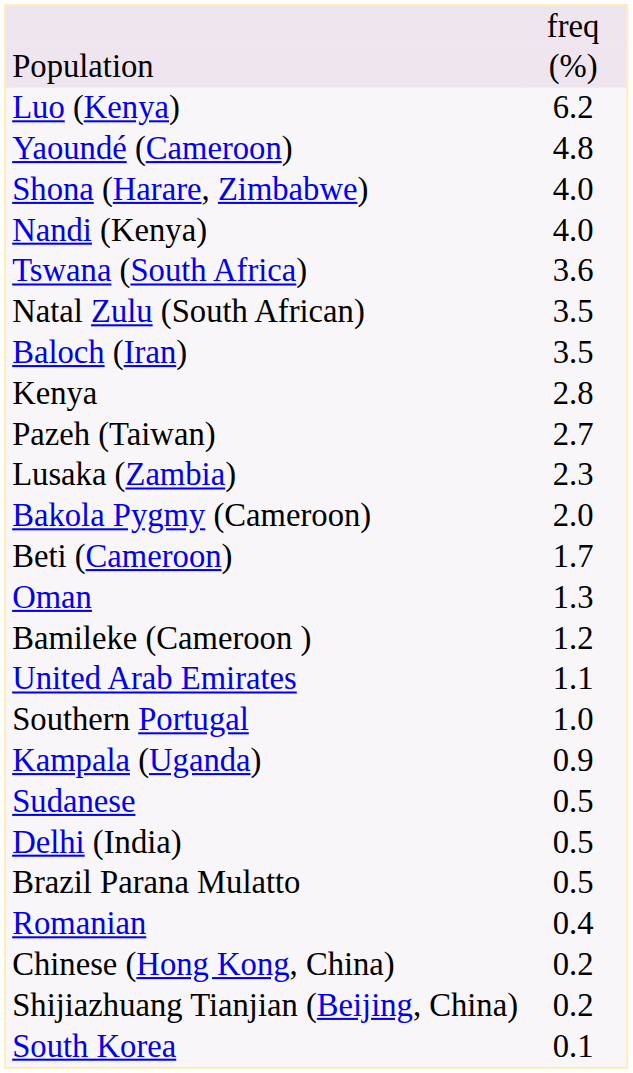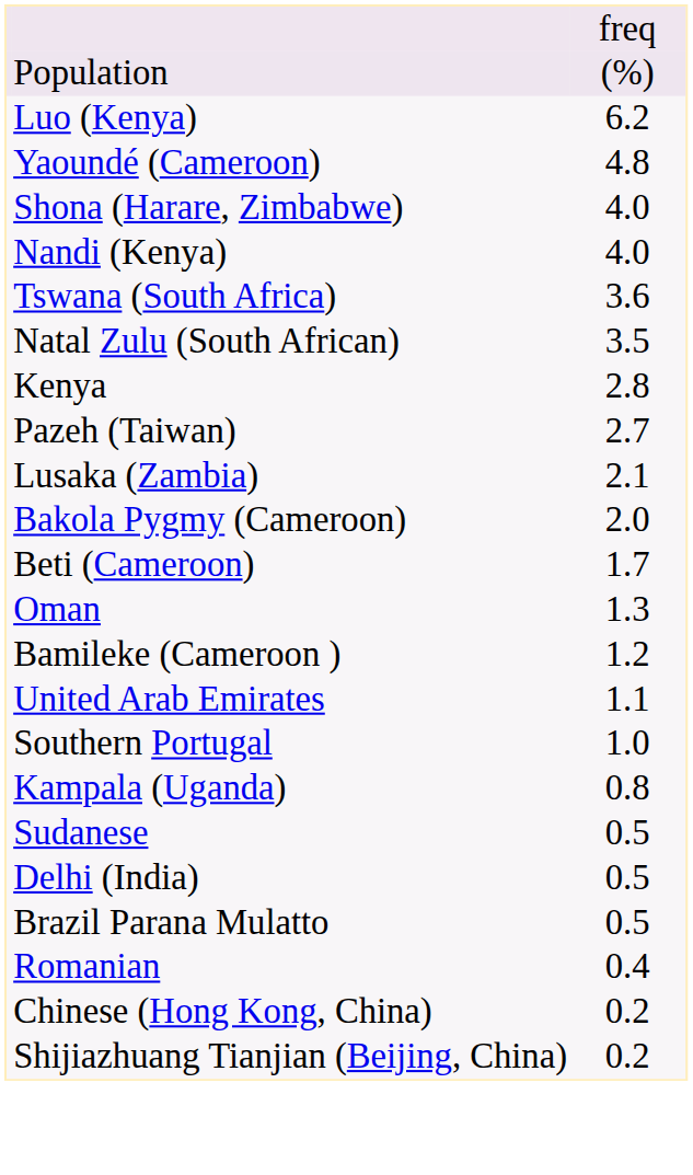- row: Baloch (Iran) | 3.5
Lusaka (Zambia) | column 3: 2.3 -> 2.1
Kampala (Uganda) | column 3: 0.9 -> 0.8
- row: South Korea | 0.1
